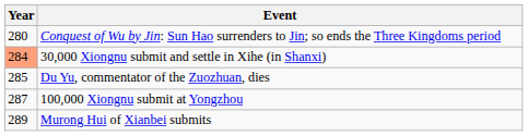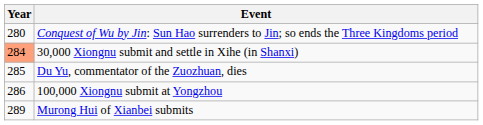100,000 Xiongnu submit at Yongzhou | Year: 287 -> 286
